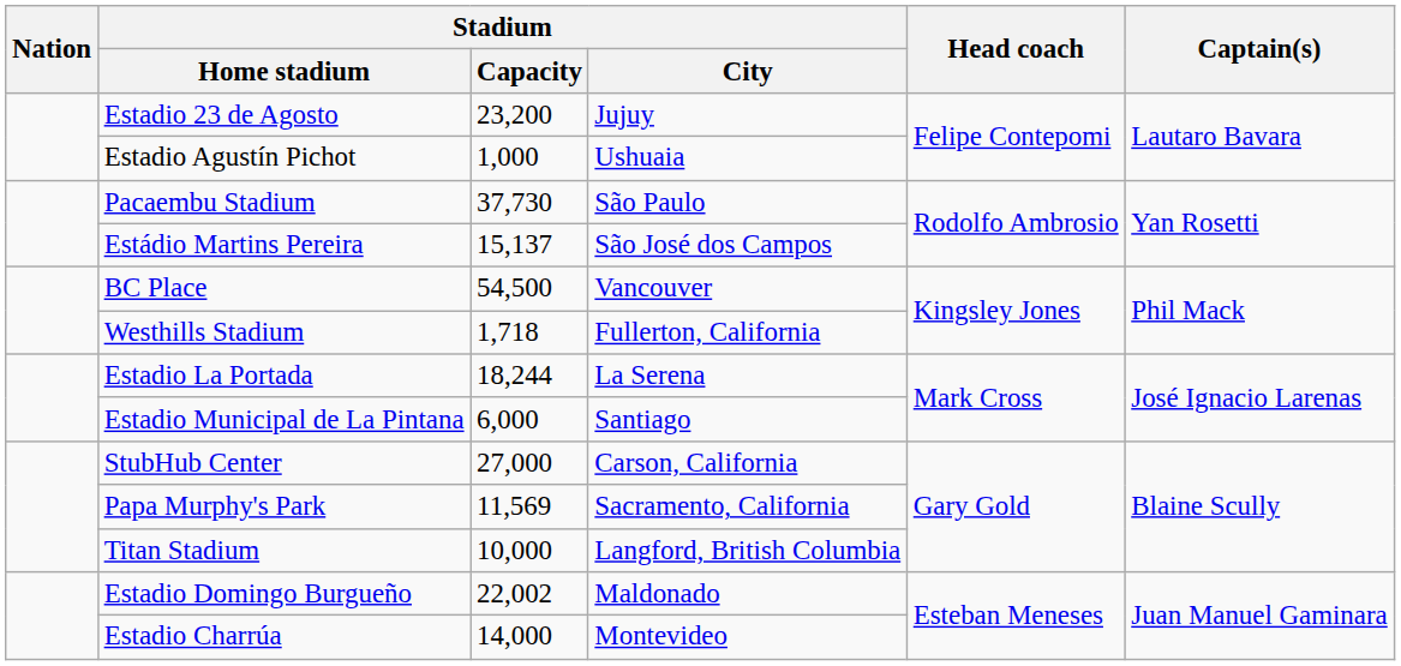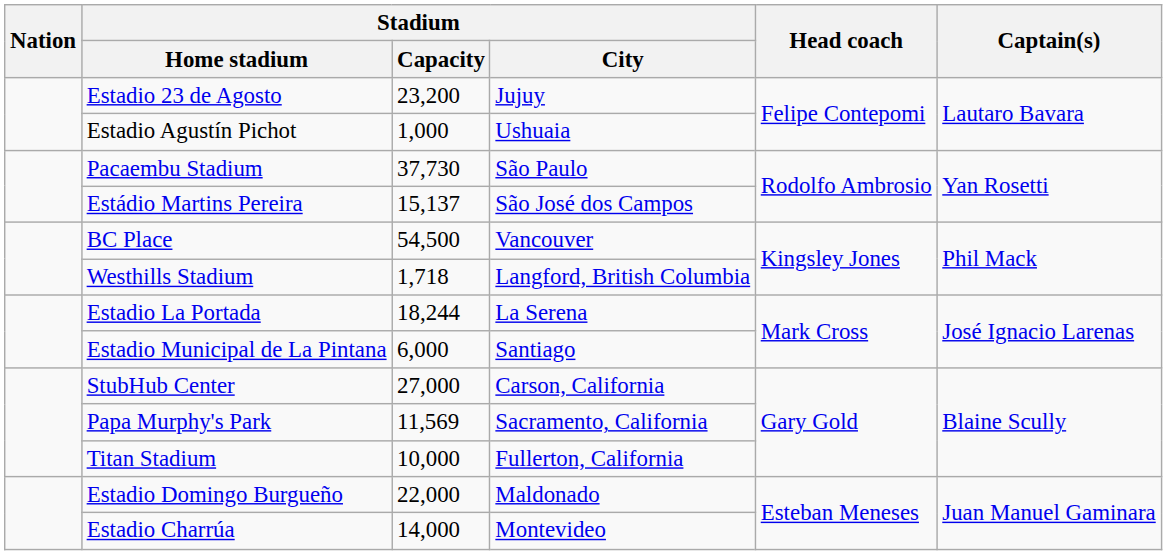Westhills Stadium | Stadium / City: Fullerton, California -> Langford, British Columbia
Titan Stadium | Stadium / City: Langford, British Columbia -> Fullerton, California
Estadio Domingo Burgueño | Stadium / Capacity: 22,002 -> 22,000
